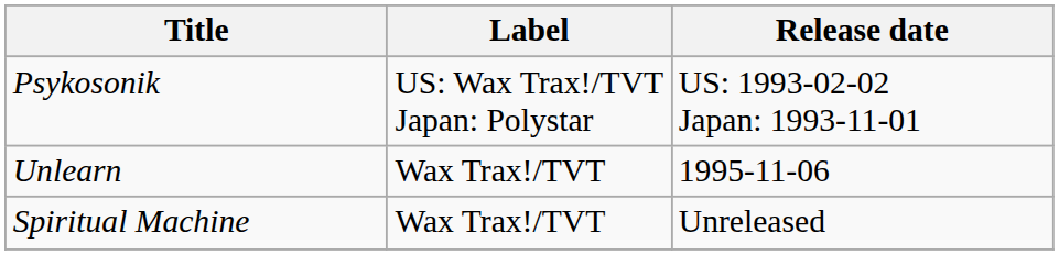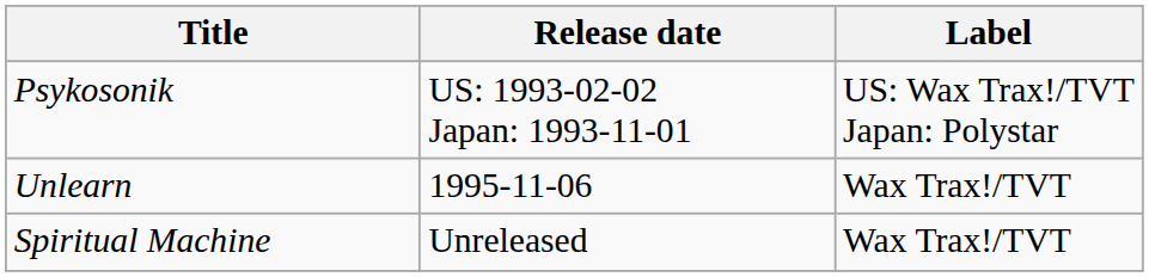columns swapped: Release date <-> Label
